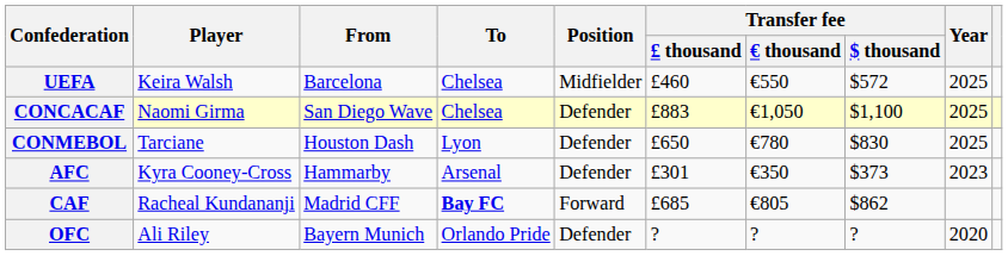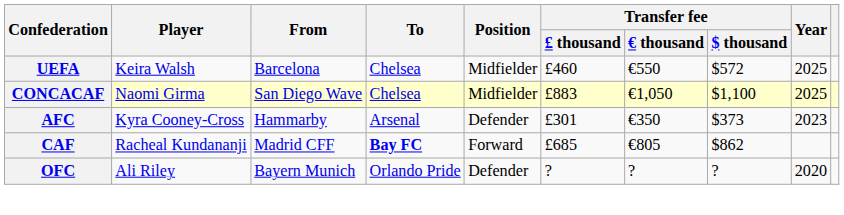CONCACAF | Position: Defender -> Midfielder
- row: CONMEBOL | Tarciane | Houston Dash | Lyon | Defender | £650 | €780 | $830 | 2025
